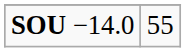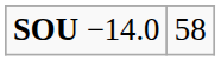SOU −14.0 | column 2: 55 -> 58
